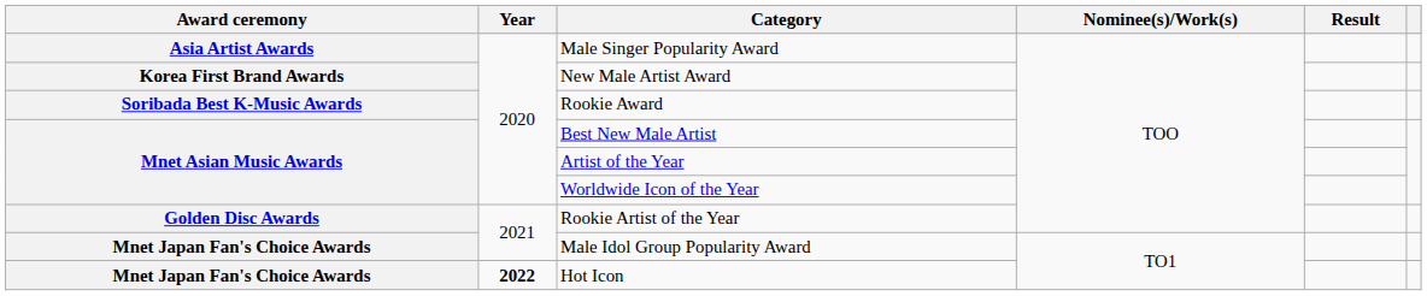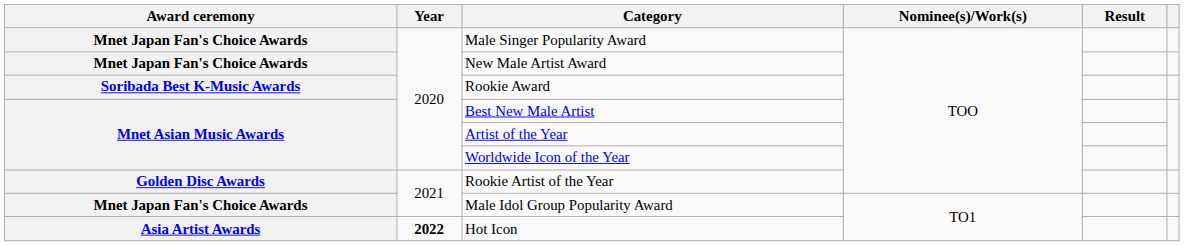Male Singer Popularity Award | Award ceremony: Asia Artist Awards -> Mnet Japan Fan's Choice Awards
New Male Artist Award | Award ceremony: Korea First Brand Awards -> Mnet Japan Fan's Choice Awards
Hot Icon | Award ceremony: Mnet Japan Fan's Choice Awards -> Asia Artist Awards
